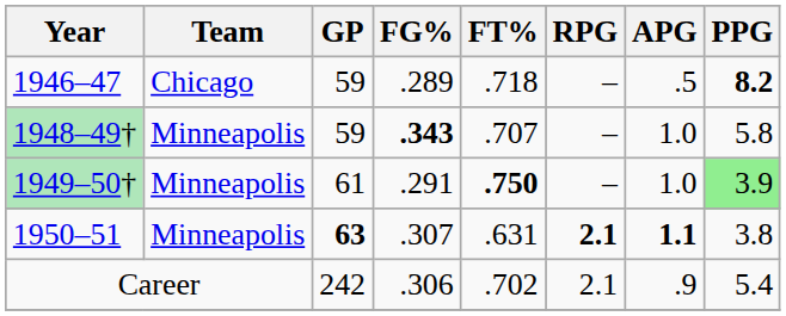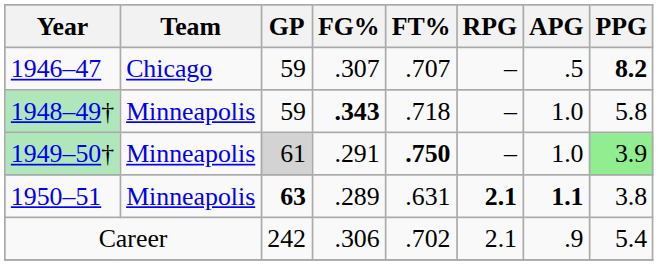1946–47 | FG%: .289 -> .307
1946–47 | FT%: .718 -> .707
1948–49† | FT%: .707 -> .718
1949–50† | GP: no background -> lightgrey background
1950–51 | FG%: .307 -> .289
